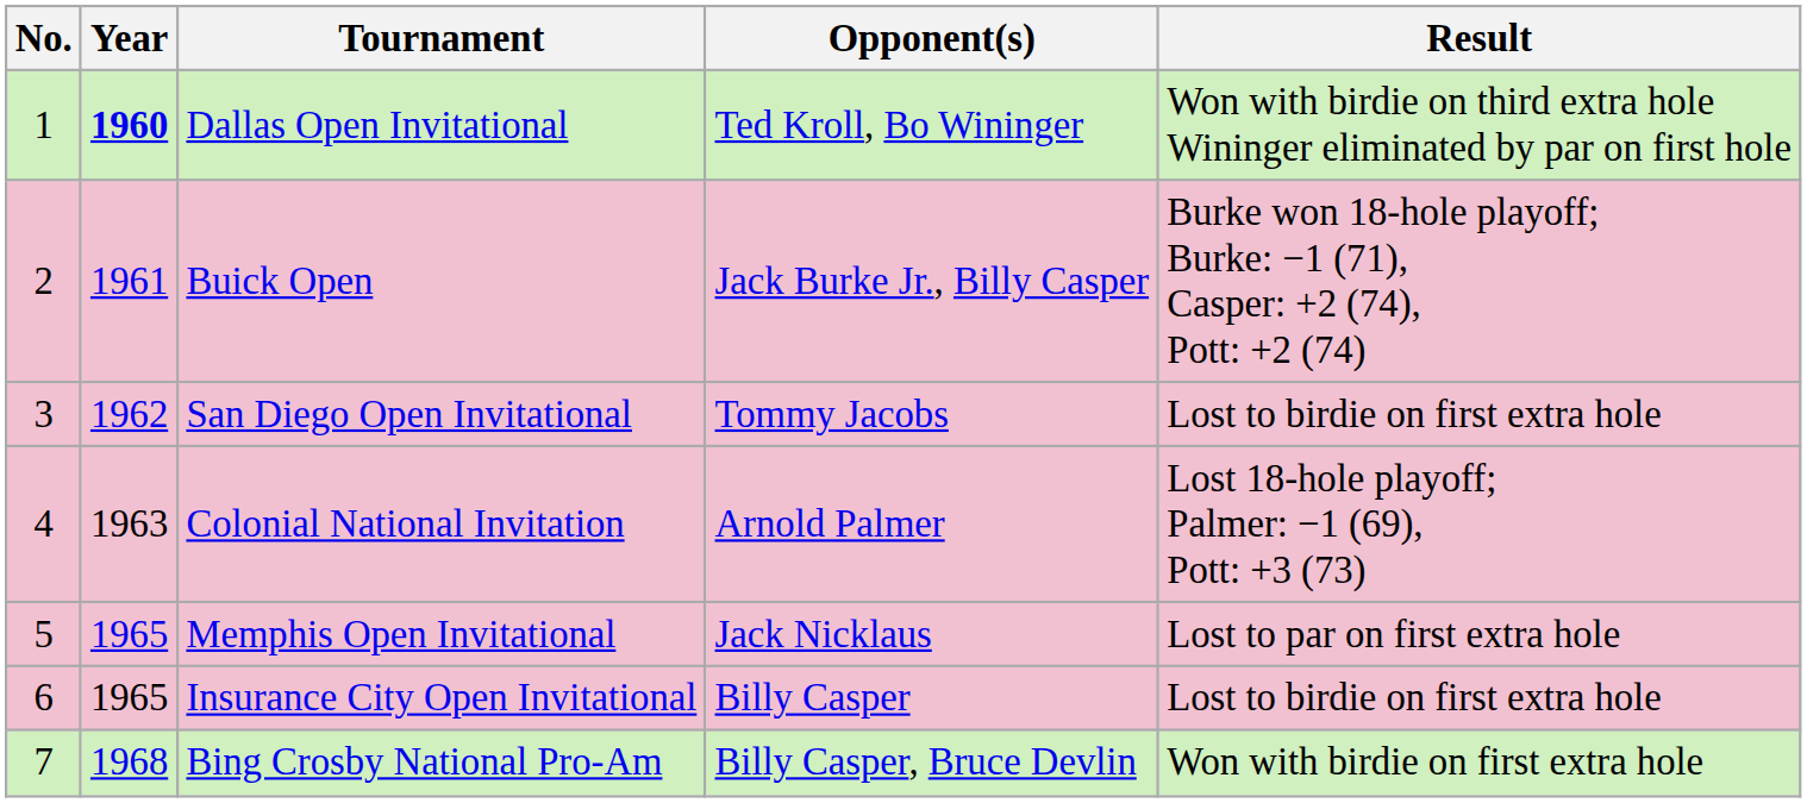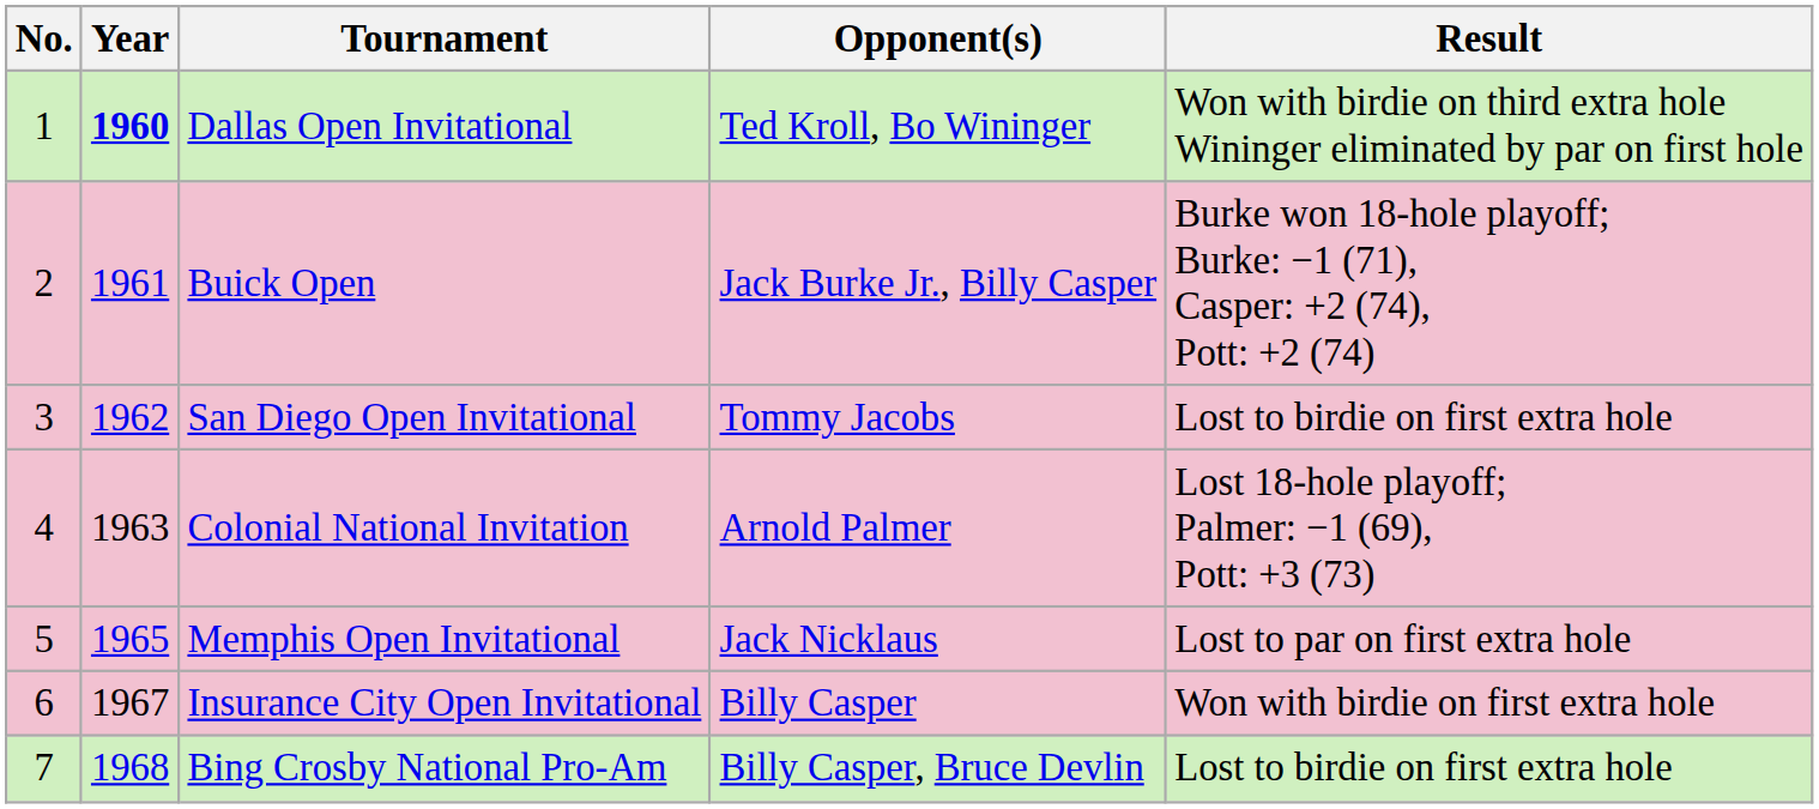Insurance City Open Invitational | Year: 1965 -> 1967
Insurance City Open Invitational | Result: Lost to birdie on first extra hole -> Won with birdie on first extra hole
Bing Crosby National Pro-Am | Result: Won with birdie on first extra hole -> Lost to birdie on first extra hole
